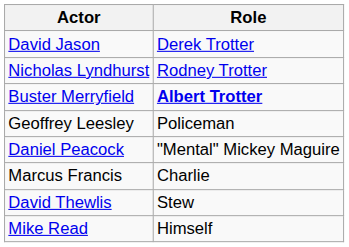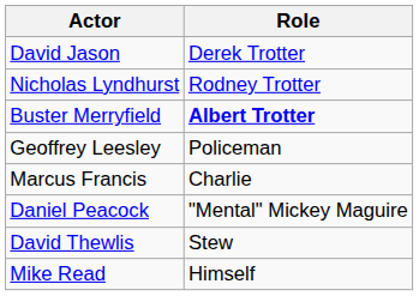rows swapped: Daniel Peacock <-> Marcus Francis
